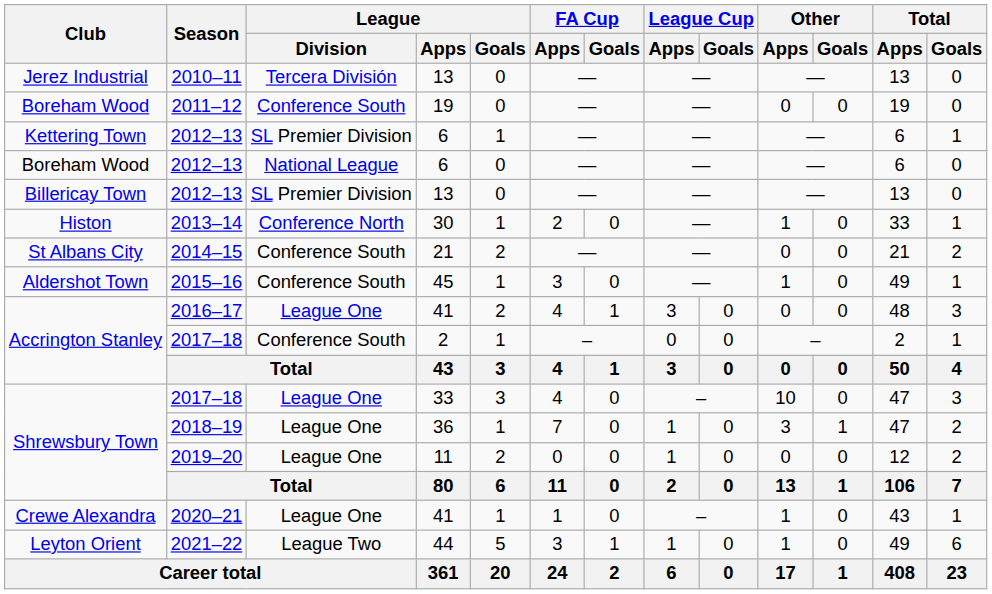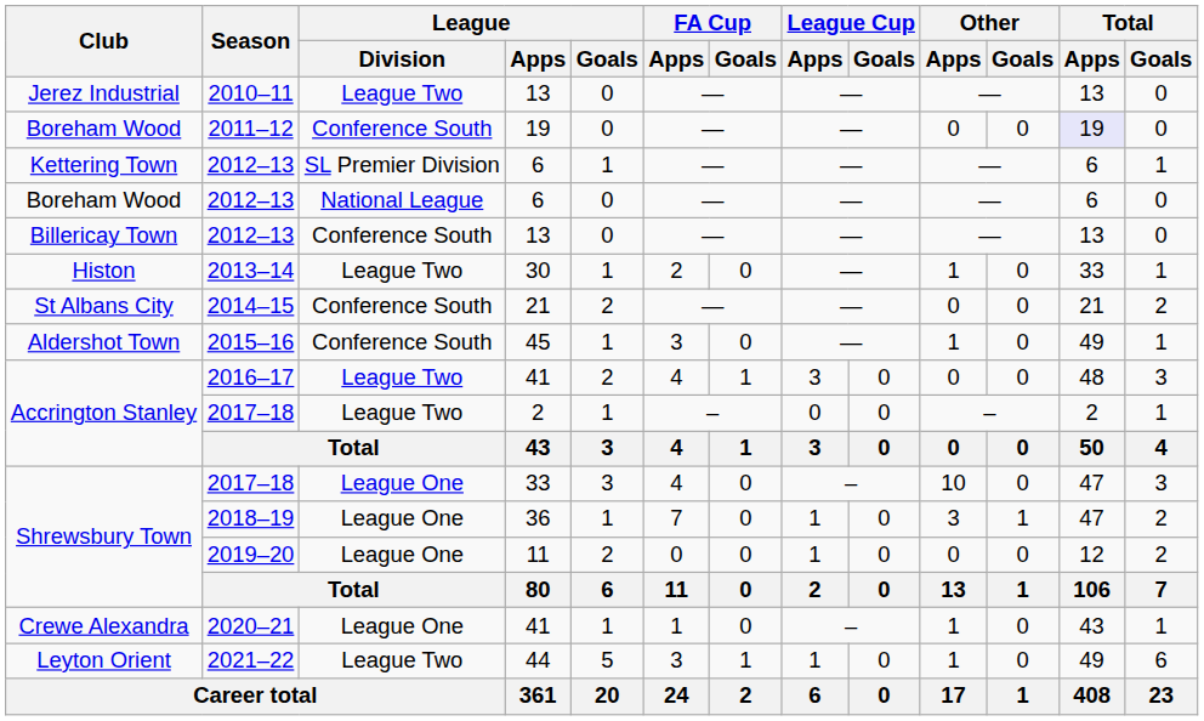2010–11 | League / Division: Tercera División -> League Two
2011–12 | Total / Apps: no background -> lavender background
Billericay Town / 2012–13 | League / Division: SL Premier Division -> Conference South
2013–14 | League / Division: Conference North -> League Two
2016–17 | League / Division: League One -> League Two
Accrington Stanley / 2017–18 | League / Division: Conference South -> League Two
